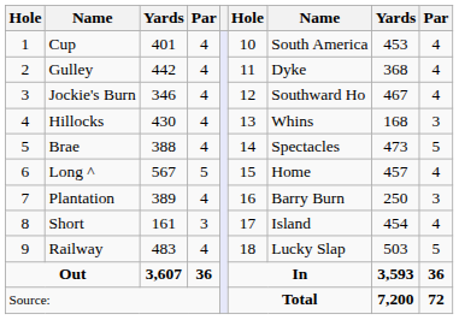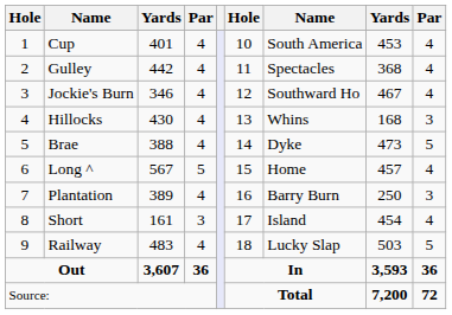Gulley | column 7: Dyke -> Spectacles
Brae | column 7: Spectacles -> Dyke
